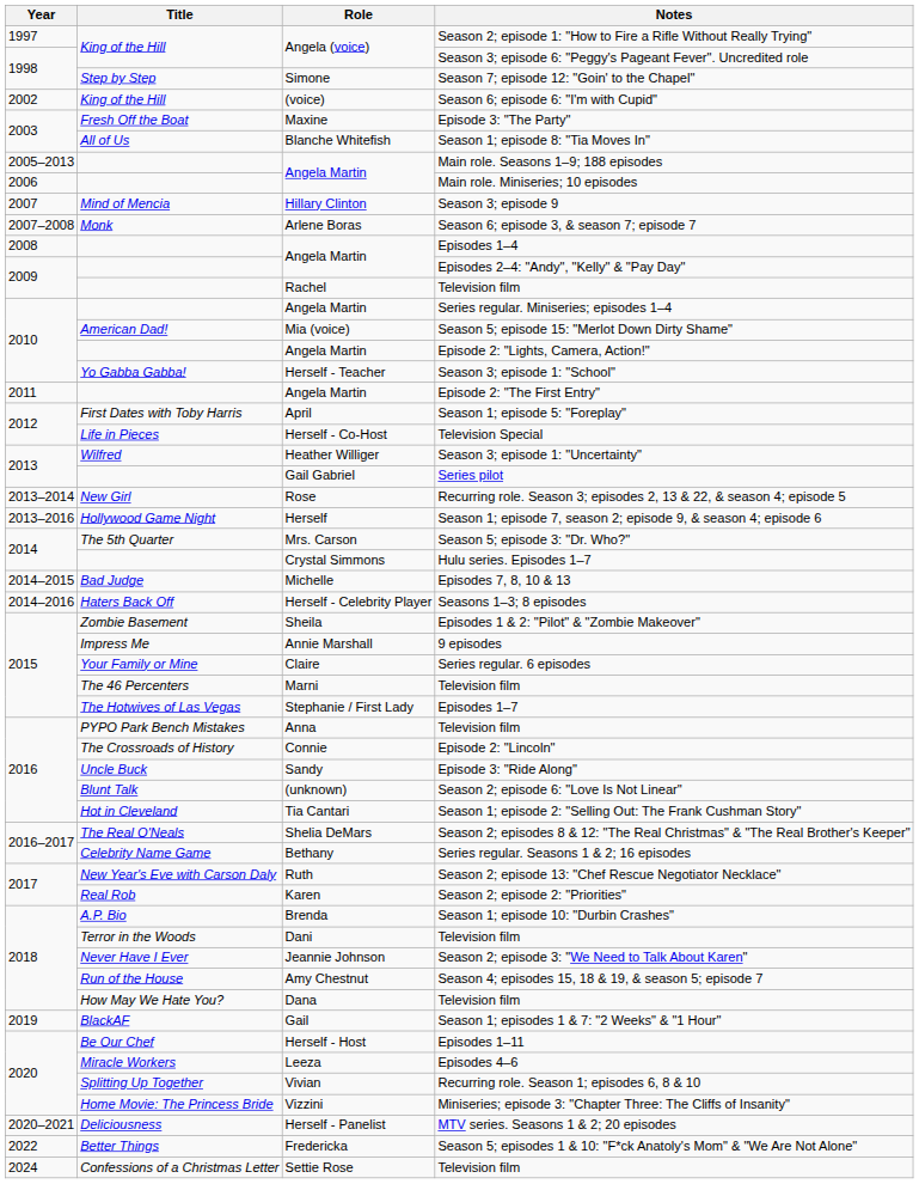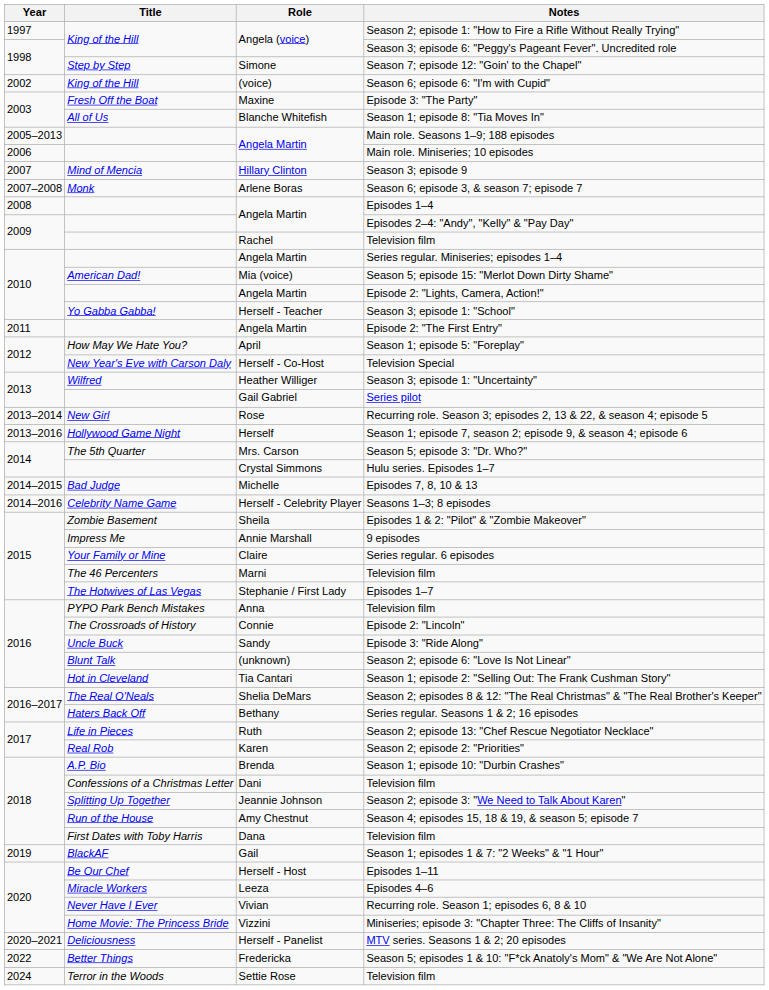Season 1; episode 5: "Foreplay" | Title: First Dates with Toby Harris -> How May We Hate You?
Television Special | Title: Life in Pieces -> New Year's Eve with Carson Daly
Seasons 1–3; 8 episodes | Title: Haters Back Off -> Celebrity Name Game
Series regular. Seasons 1 & 2; 16 episodes | Title: Celebrity Name Game -> Haters Back Off
Season 2; episode 13: "Chef Rescue Negotiator Necklace" | Title: New Year's Eve with Carson Daly -> Life in Pieces
Dani / Television film | Title: Terror in the Woods -> Confessions of a Christmas Letter
Season 2; episode 3: "We Need to Talk About Karen" | Title: Never Have I Ever -> Splitting Up Together
Dana / Television film | Title: How May We Hate You? -> First Dates with Toby Harris
Recurring role. Season 1; episodes 6, 8 & 10 | Title: Splitting Up Together -> Never Have I Ever
Settie Rose / Television film | Title: Confessions of a Christmas Letter -> Terror in the Woods
